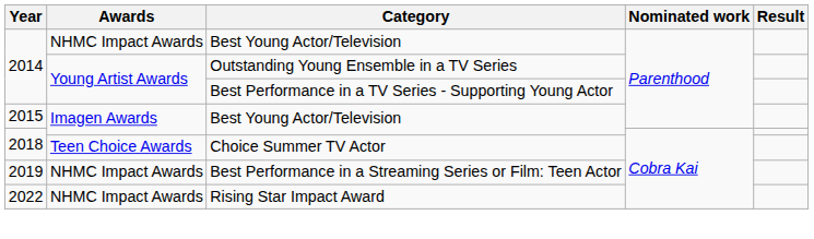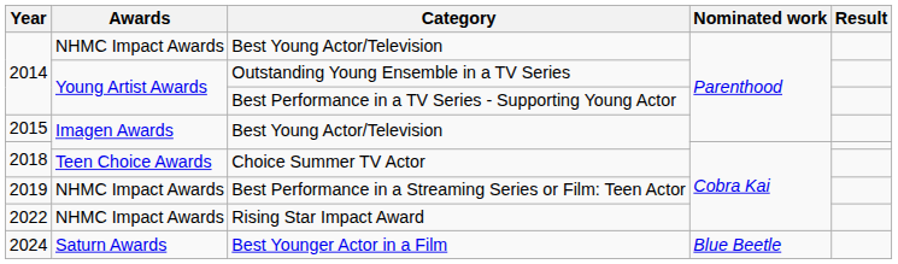+ row: 2024 | Saturn Awards | Best Younger Actor in a Film | Blue Beetle
